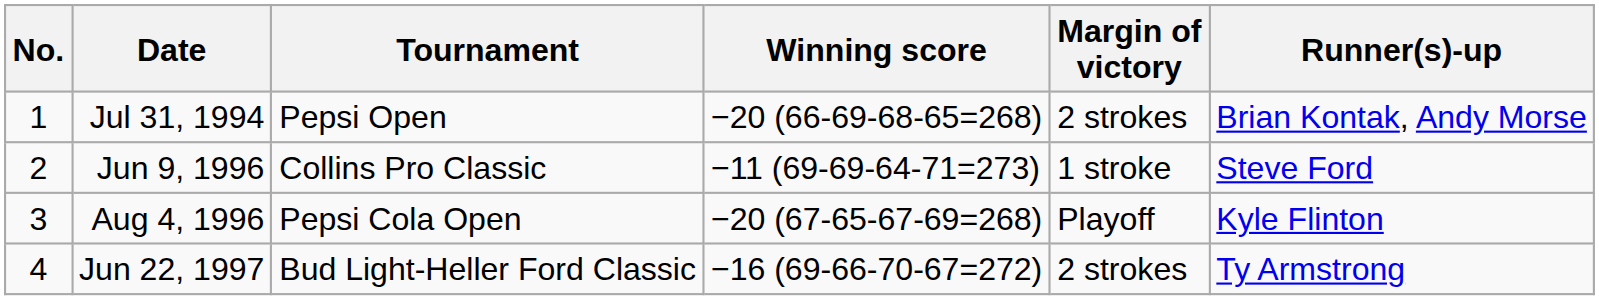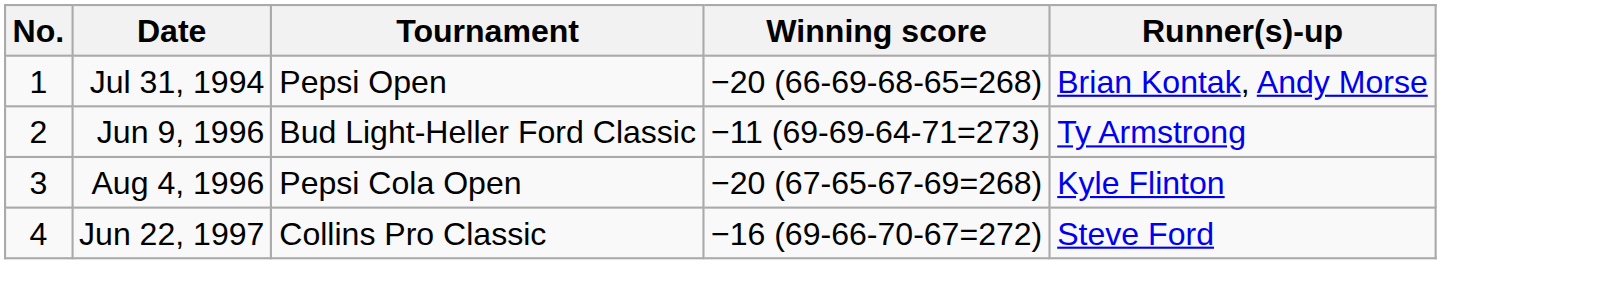- column: Margin of victory | 2 strokes | 1 stroke | Playoff | 2 strokes
Jun 9, 1996 | Tournament: Collins Pro Classic -> Bud Light-Heller Ford Classic
Jun 9, 1996 | Runner(s)-up: Steve Ford -> Ty Armstrong
Jun 22, 1997 | Tournament: Bud Light-Heller Ford Classic -> Collins Pro Classic
Jun 22, 1997 | Runner(s)-up: Ty Armstrong -> Steve Ford
